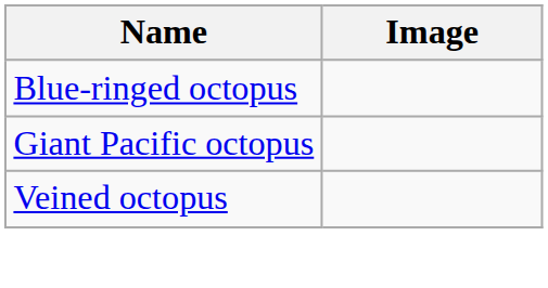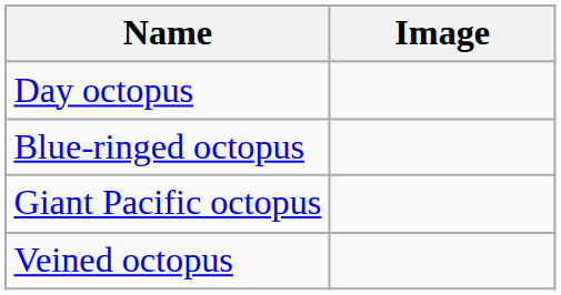+ row: Day octopus
